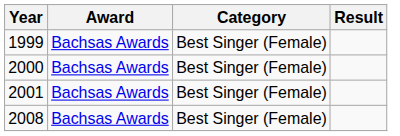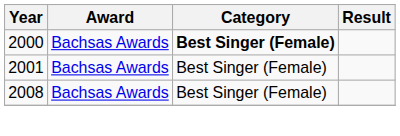- row: 1999 | Bachsas Awards | Best Singer (Female)
2000 | Category: normal -> bold
